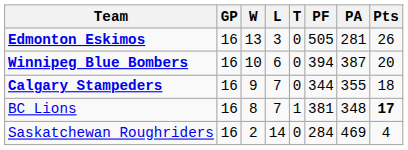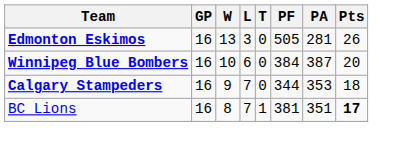Winnipeg Blue Bombers | PF: 394 -> 384
Calgary Stampeders | PA: 355 -> 353
BC Lions | PA: 348 -> 351
- row: Saskatchewan Roughriders | 16 | 2 | 14 | 0 | 284 | 469 | 4
